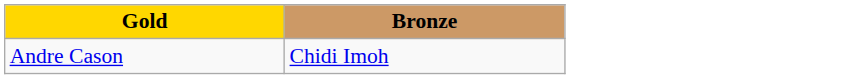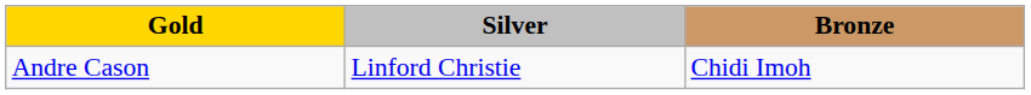+ column: Silver | Linford Christie
